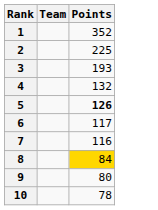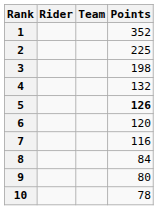+ column: Rider
3 | Points: 193 -> 198
6 | Points: 117 -> 120
8 | Points: gold background -> no background
